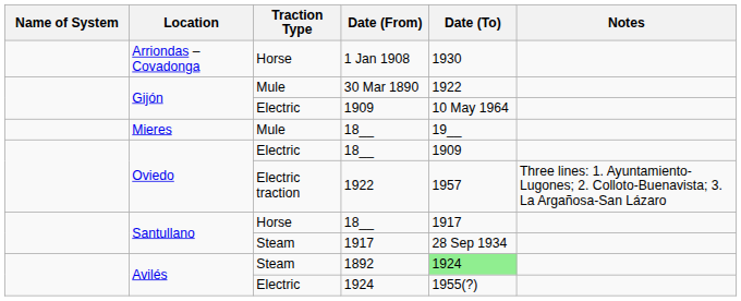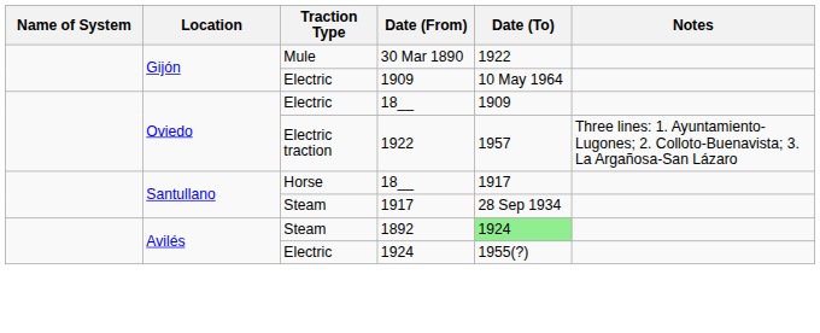- row: Arriondas – Covadonga | Horse | 1 Jan 1908 | 1930
- row: Mieres | Mule | 18__ | 19__
